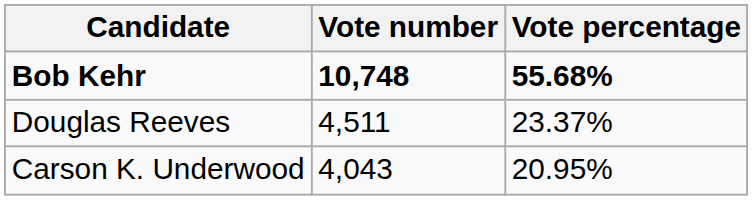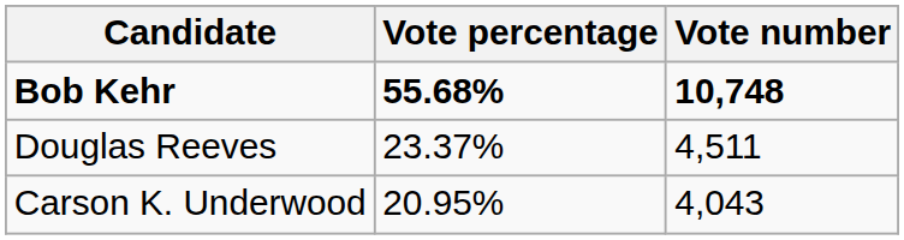columns swapped: Vote number <-> Vote percentage
